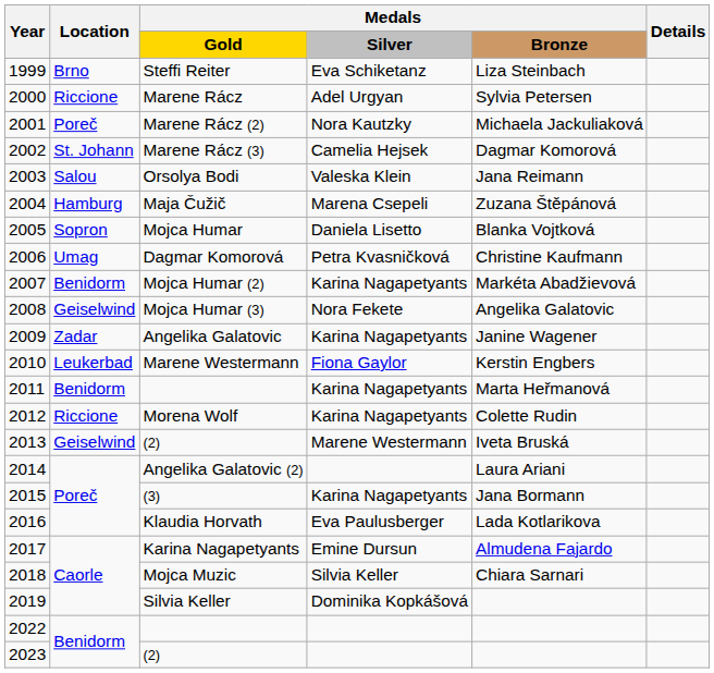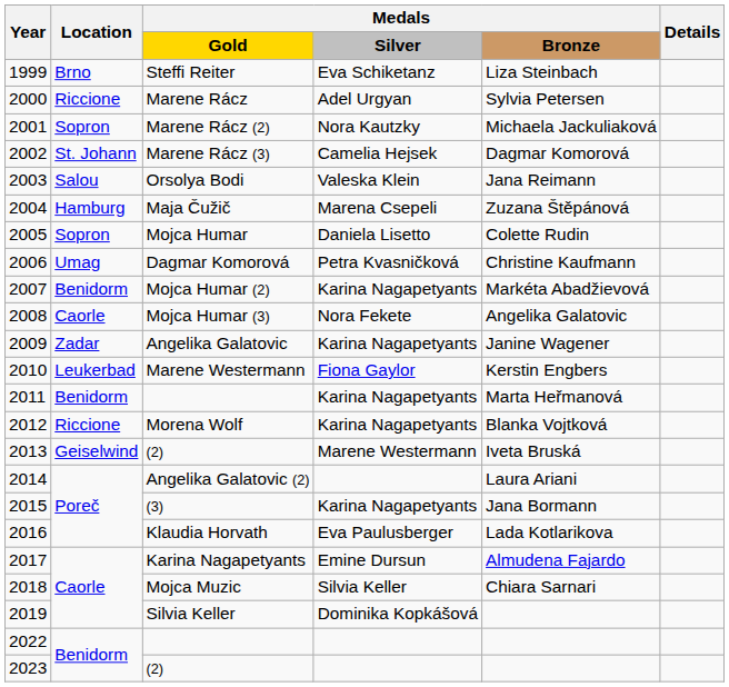Marene Rácz (2) | Location: Poreč -> Sopron
Mojca Humar | column 5: Blanka Vojtková -> Colette Rudin
Mojca Humar (3) | Location: Geiselwind -> Caorle
Morena Wolf | column 5: Colette Rudin -> Blanka Vojtková
